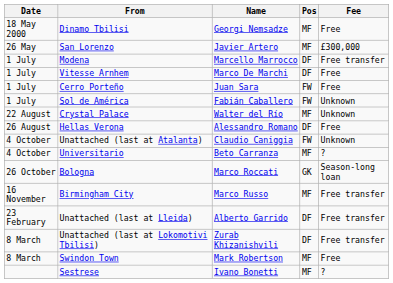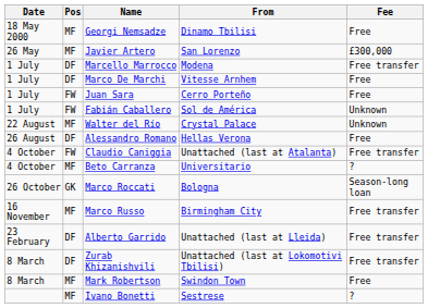columns swapped: Pos <-> From
Claudio Caniggia | Fee: Unknown -> Free transfer
